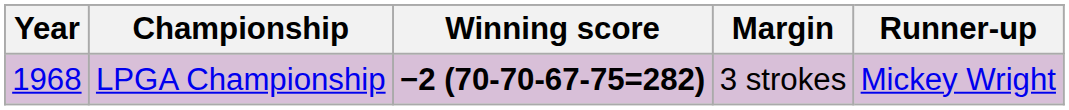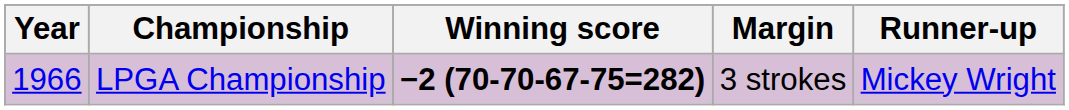LPGA Championship | Year: 1968 -> 1966
